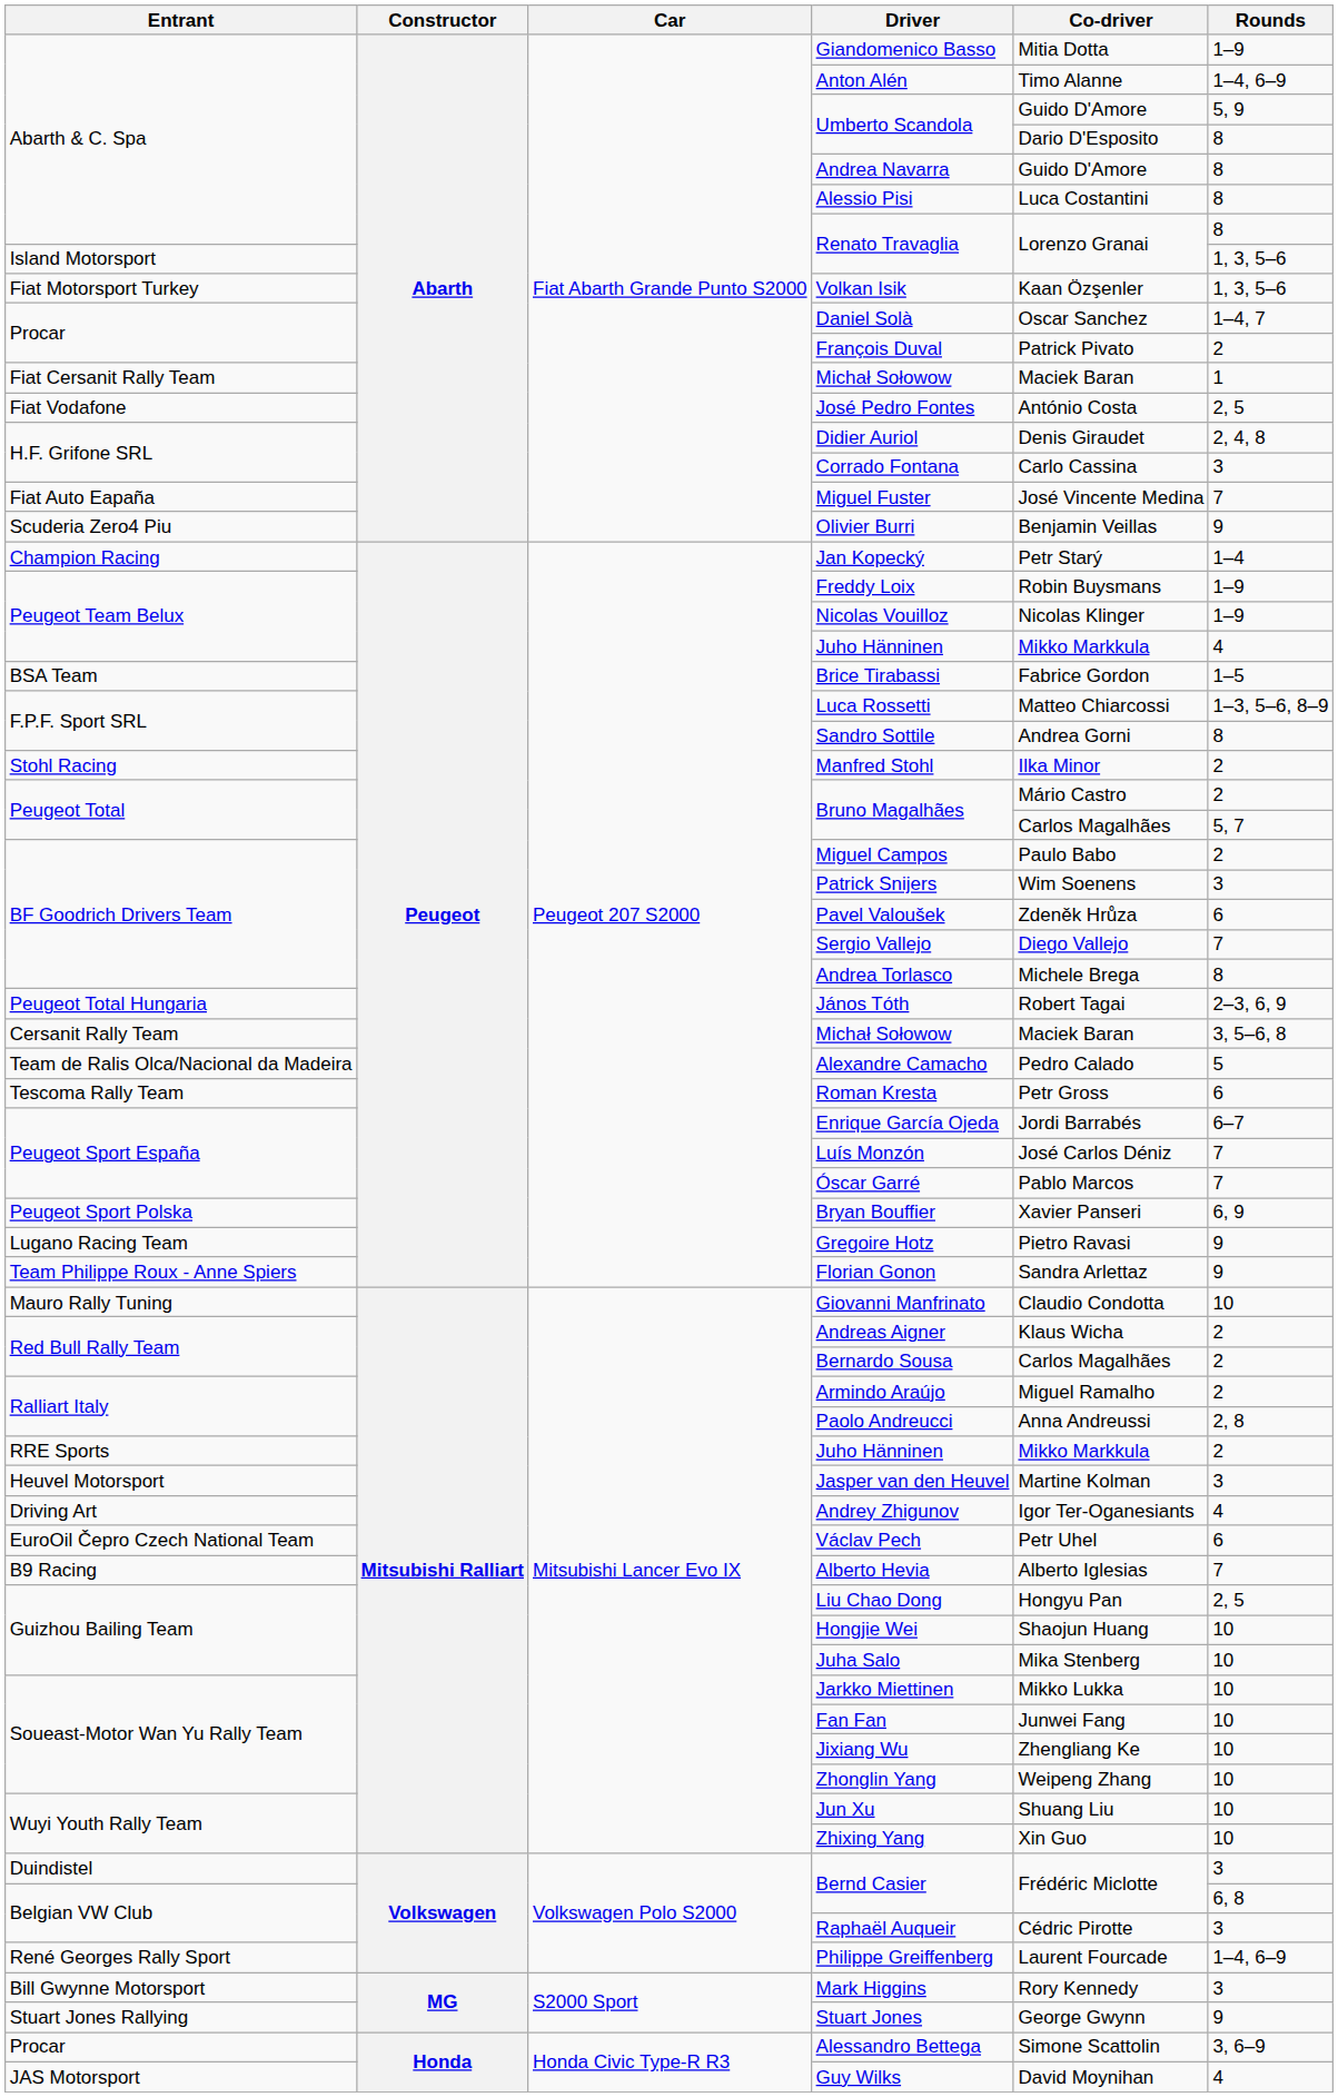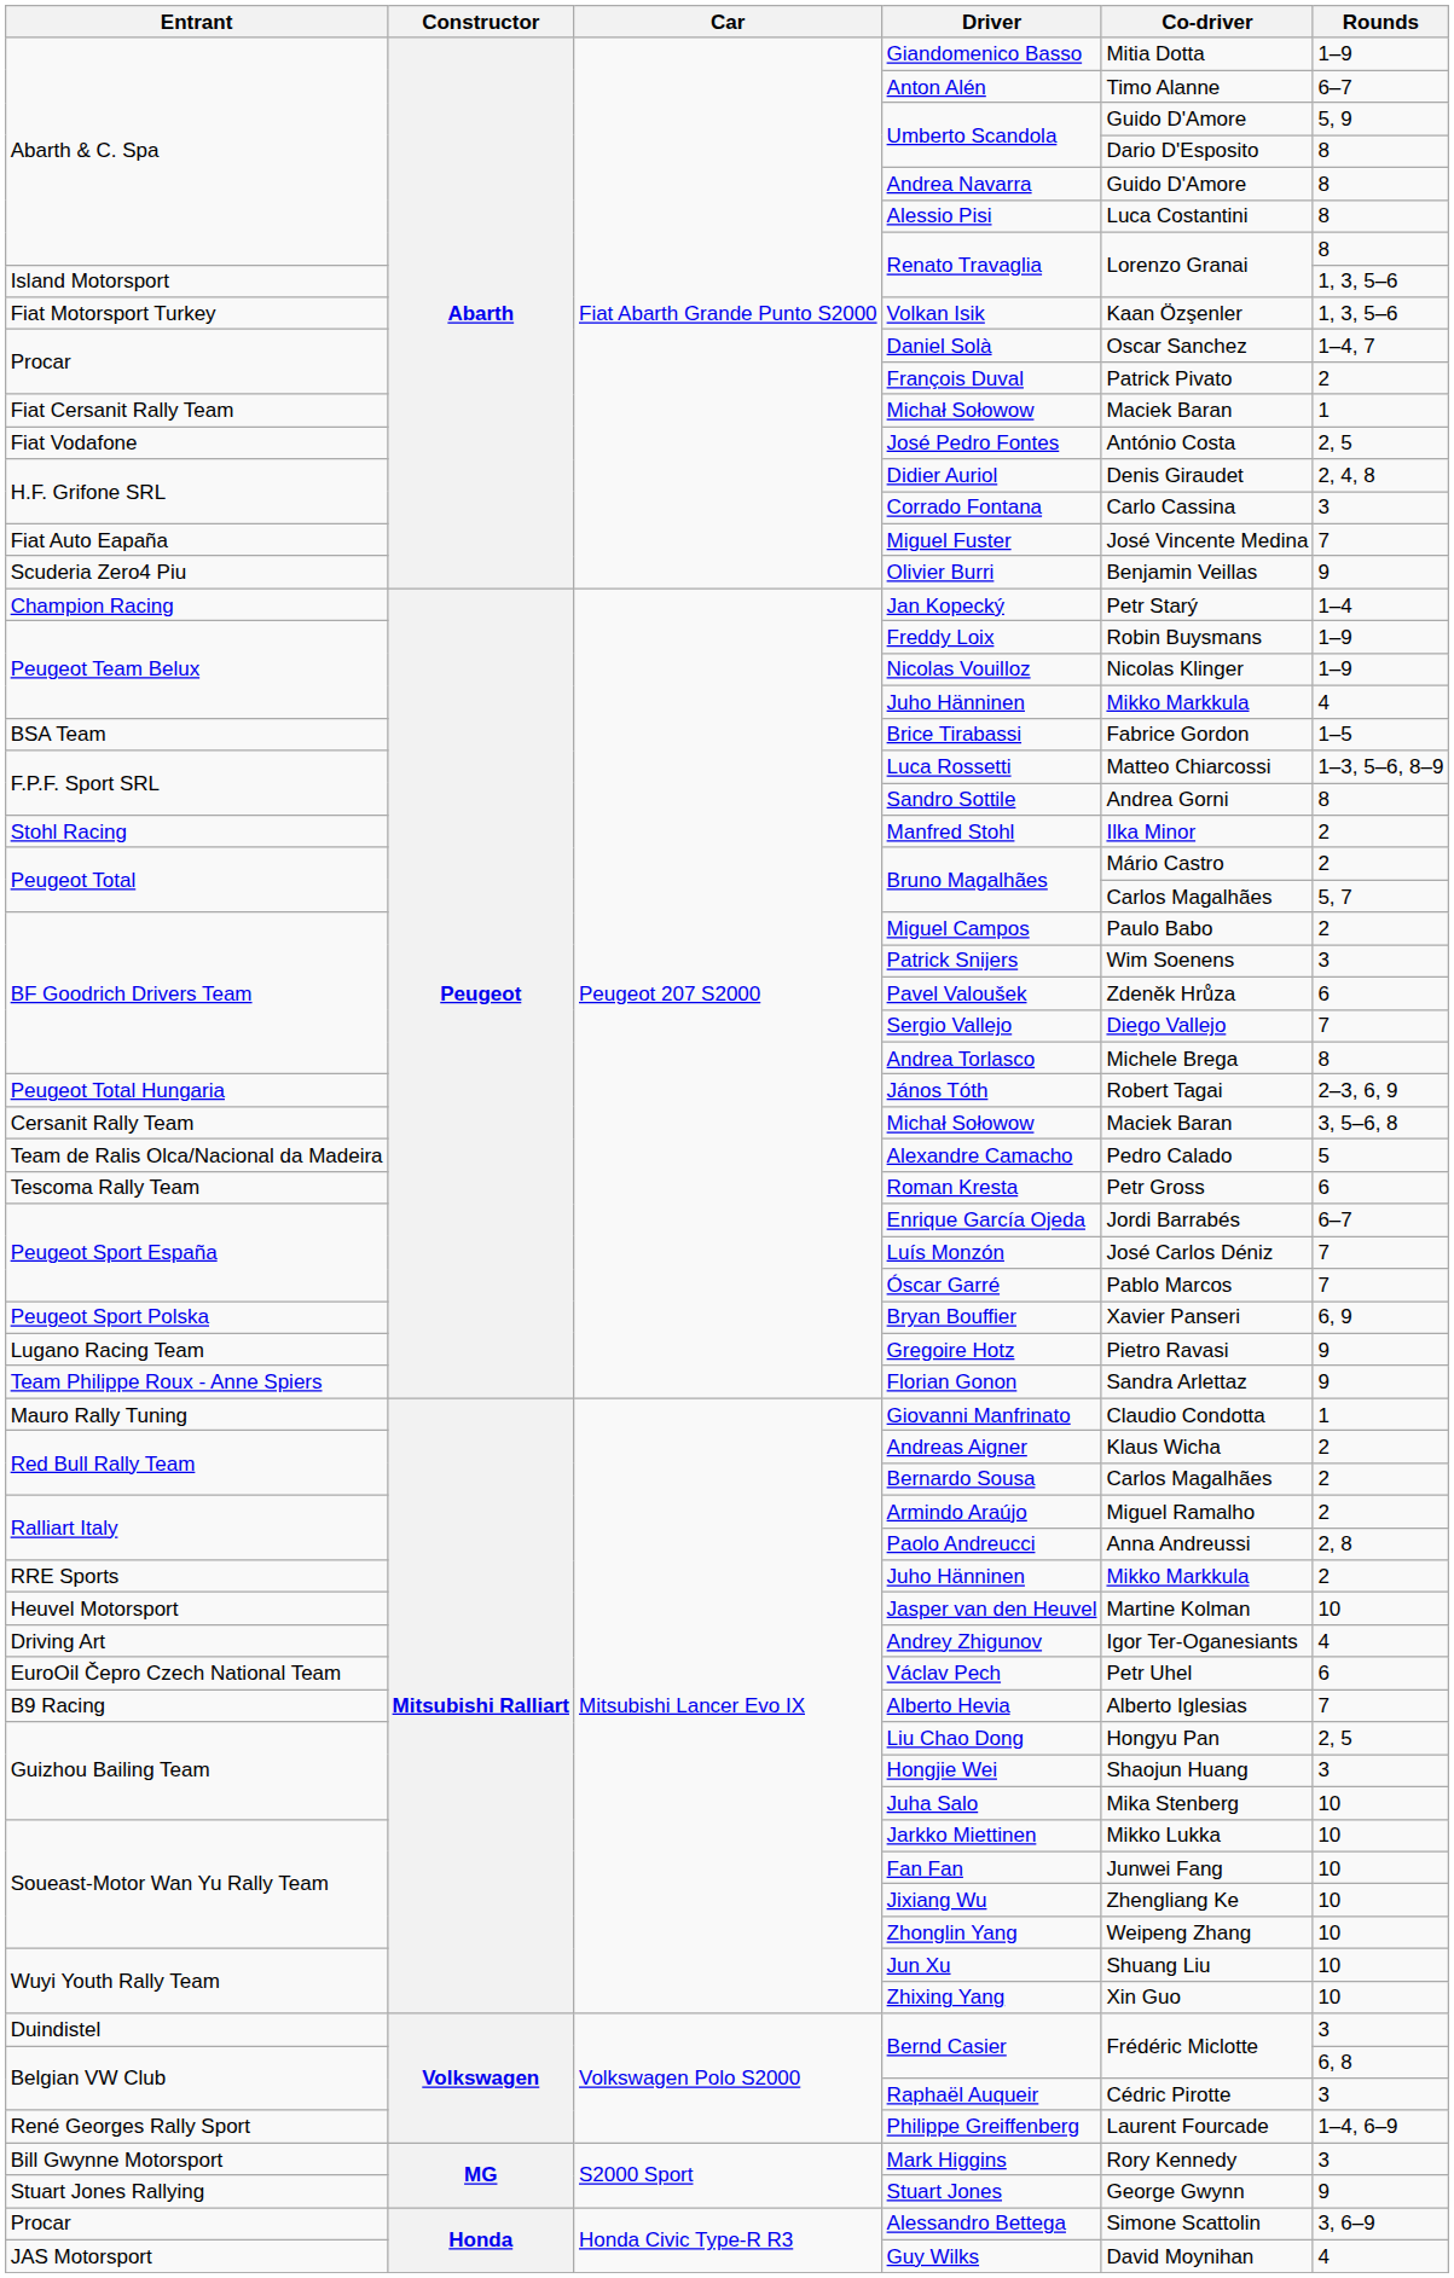Anton Alén | Rounds: 1–4, 6–9 -> 6–7
Giovanni Manfrinato | Rounds: 10 -> 1
Jasper van den Heuvel | Rounds: 3 -> 10
Hongjie Wei | Rounds: 10 -> 3
